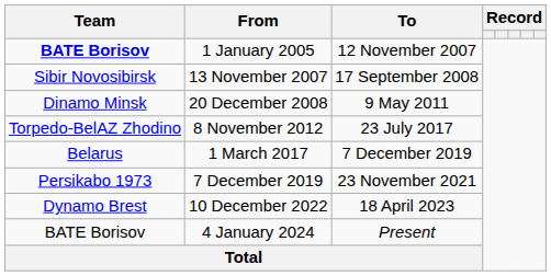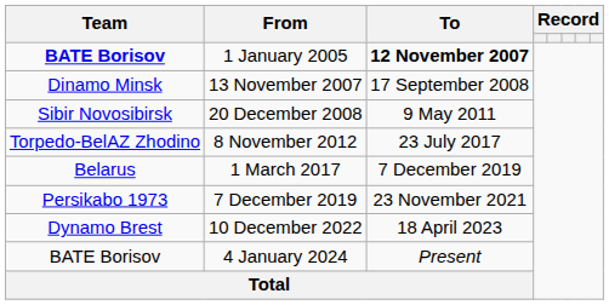1 January 2005 | To: normal -> bold
13 November 2007 | Team: Sibir Novosibirsk -> Dinamo Minsk
20 December 2008 | Team: Dinamo Minsk -> Sibir Novosibirsk
